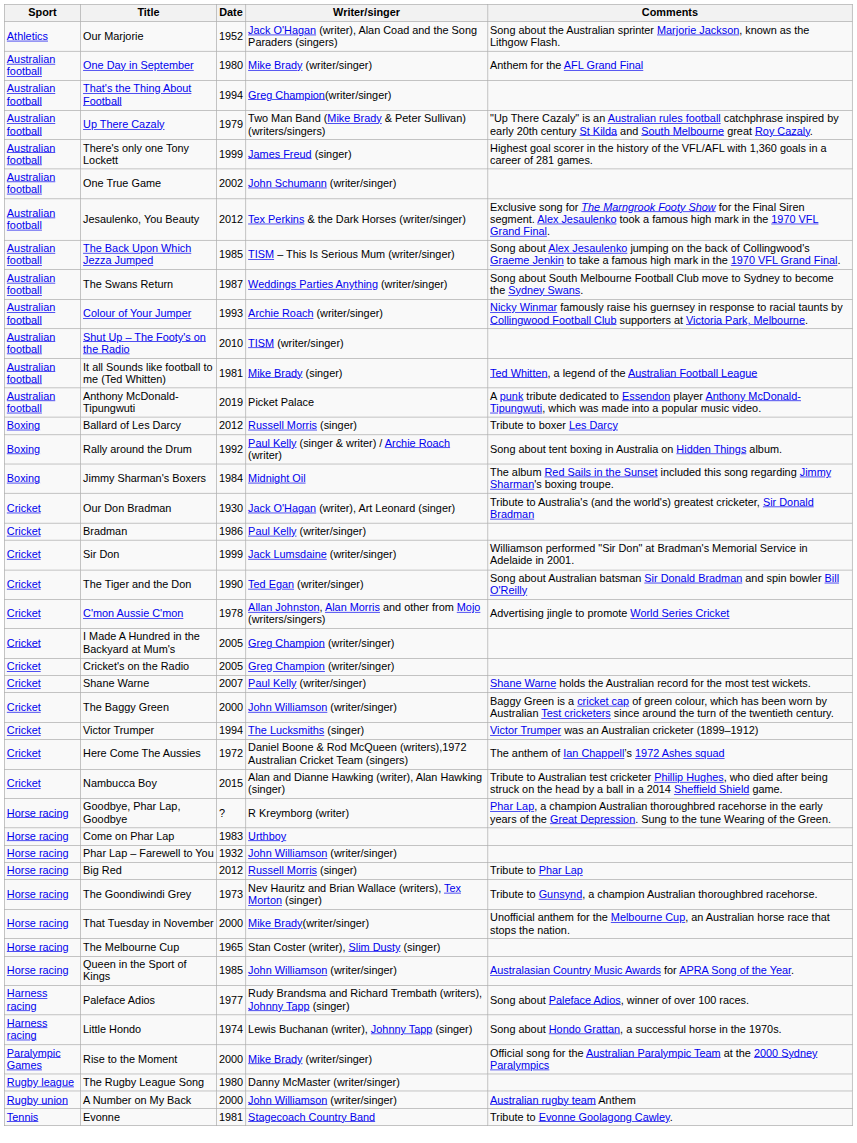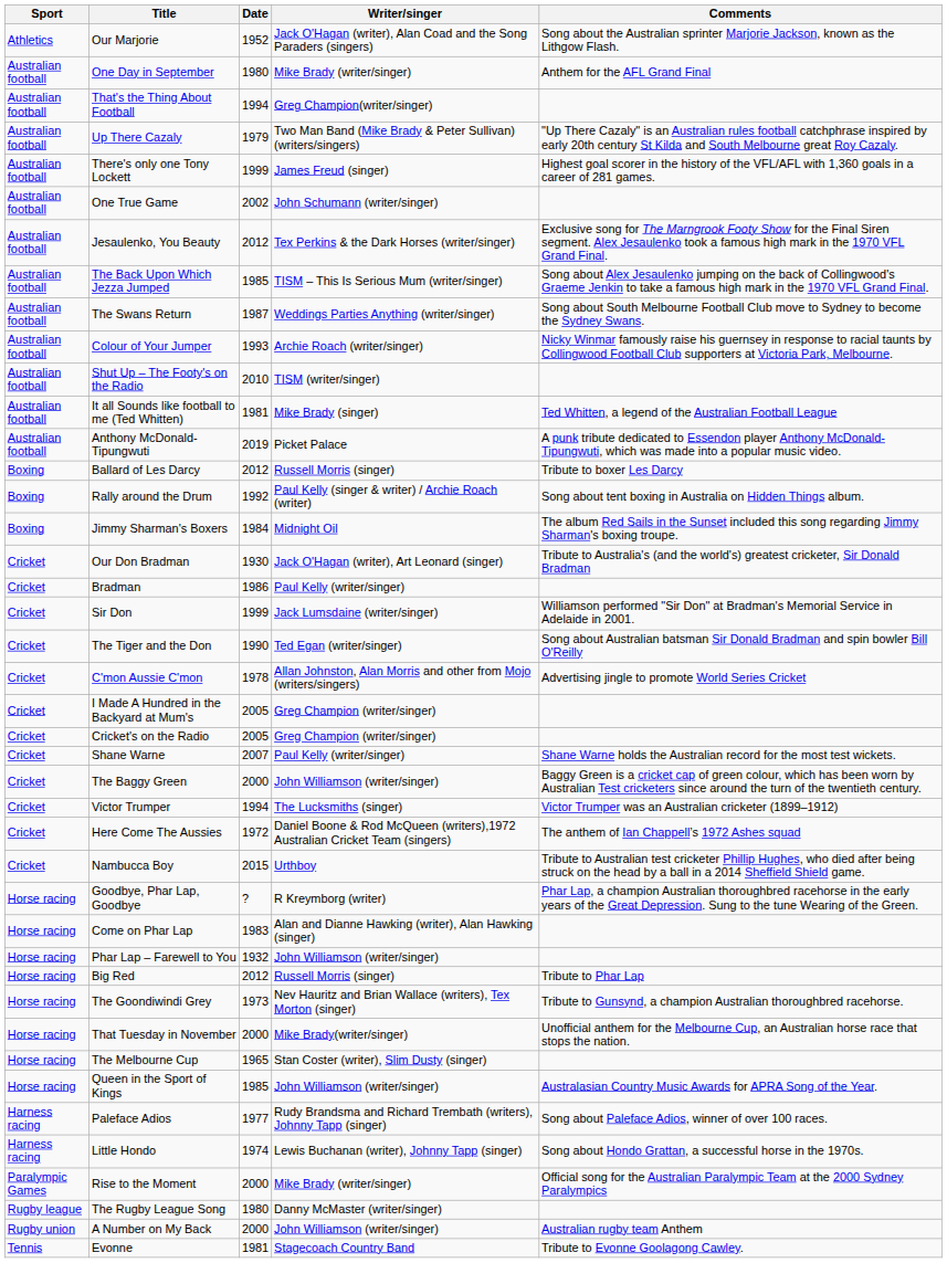Nambucca Boy | Writer/singer: Alan and Dianne Hawking (writer), Alan Hawking (singer) -> Urthboy
Come on Phar Lap | Writer/singer: Urthboy -> Alan and Dianne Hawking (writer), Alan Hawking (singer)
